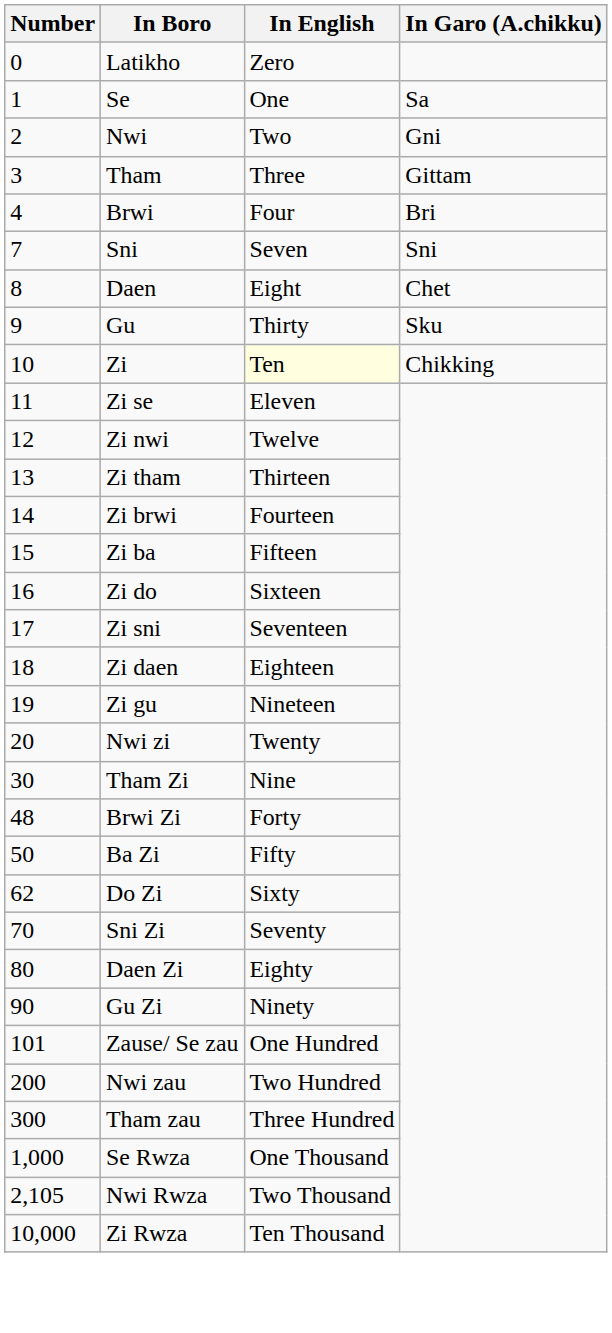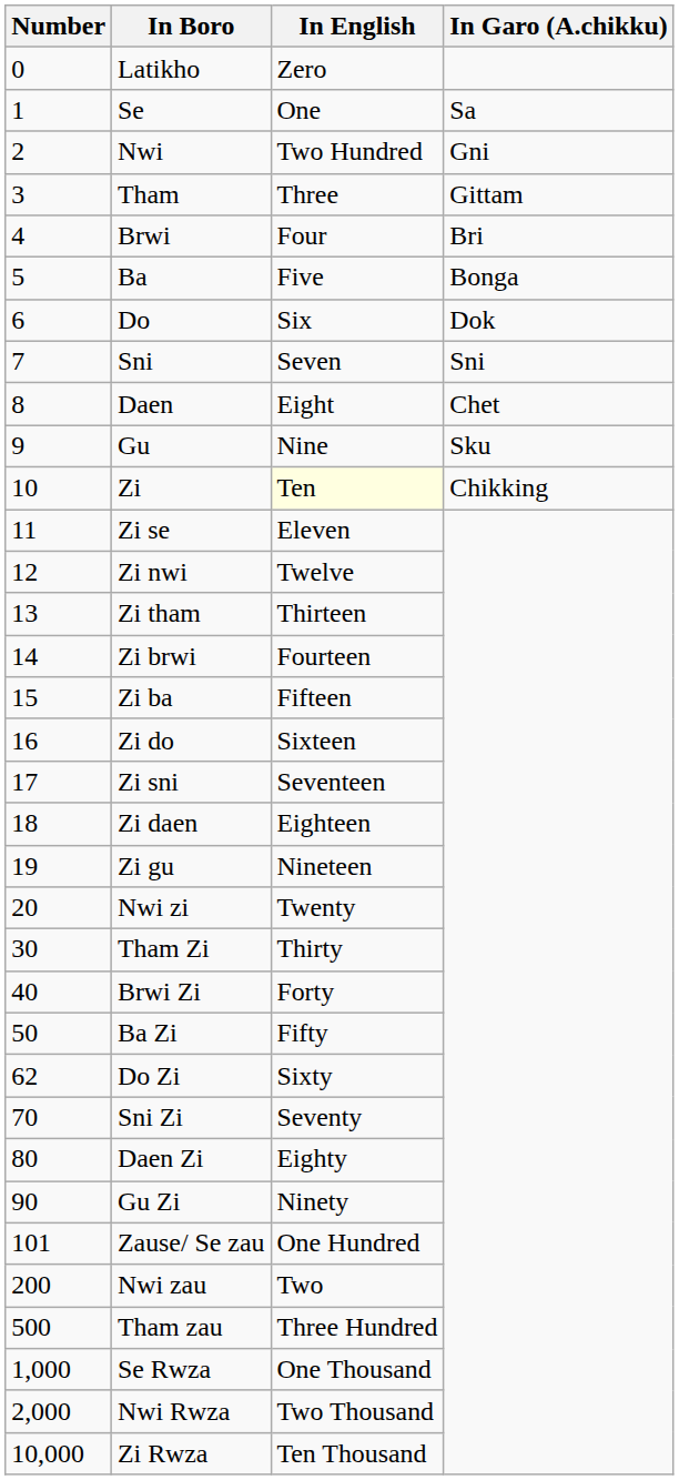Nwi | In English: Two -> Two Hundred
+ row: 5 | Ba | Five | Bonga
+ row: 6 | Do | Six | Dok
Gu | In English: Thirty -> Nine
Tham Zi | In English: Nine -> Thirty
Brwi Zi | Number: 48 -> 40
Nwi zau | In English: Two Hundred -> Two
Tham zau | Number: 300 -> 500
Nwi Rwza | Number: 2,105 -> 2,000
